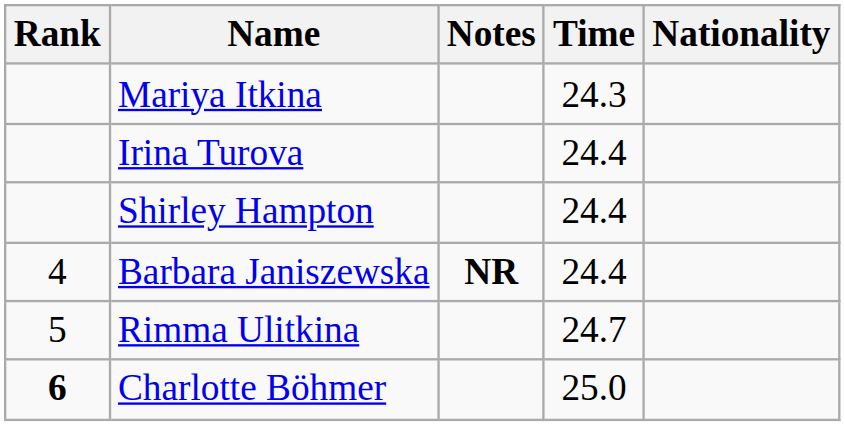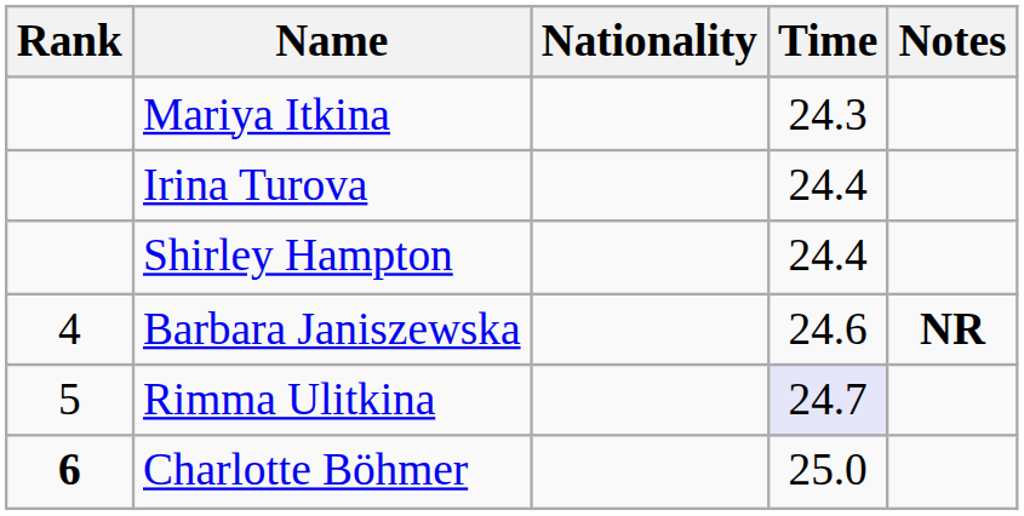columns swapped: Nationality <-> Notes
Barbara Janiszewska | Time: 24.4 -> 24.6
Rimma Ulitkina | Time: no background -> lavender background
